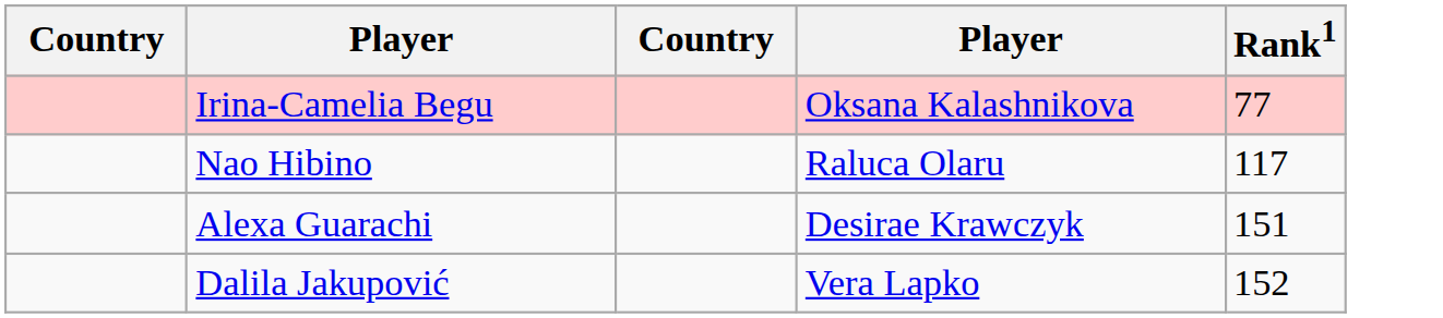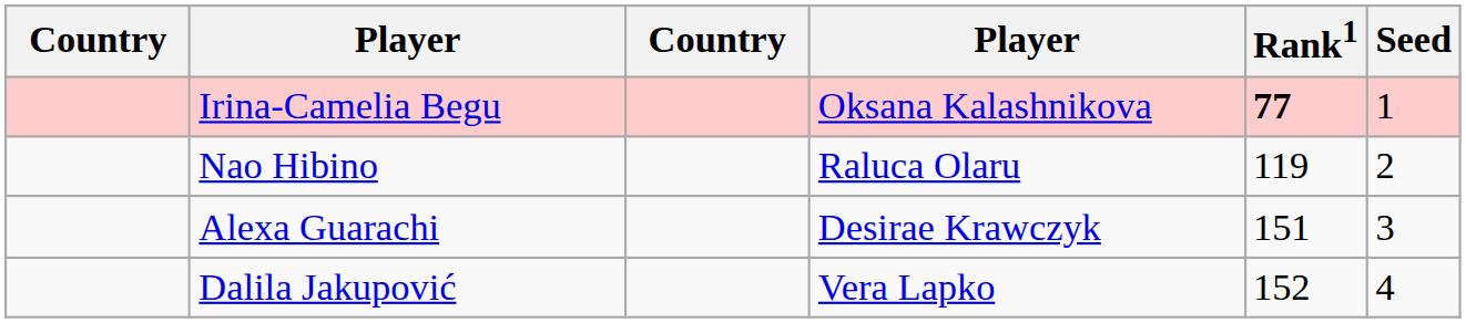+ column: Seed | 1 | 2 | 3 | 4
Irina-Camelia Begu | Rank1: normal -> bold
Nao Hibino | Rank1: 117 -> 119
